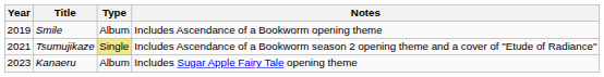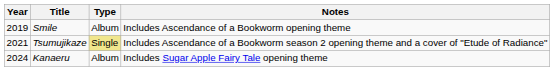Kanaeru | Year: 2023 -> 2024
